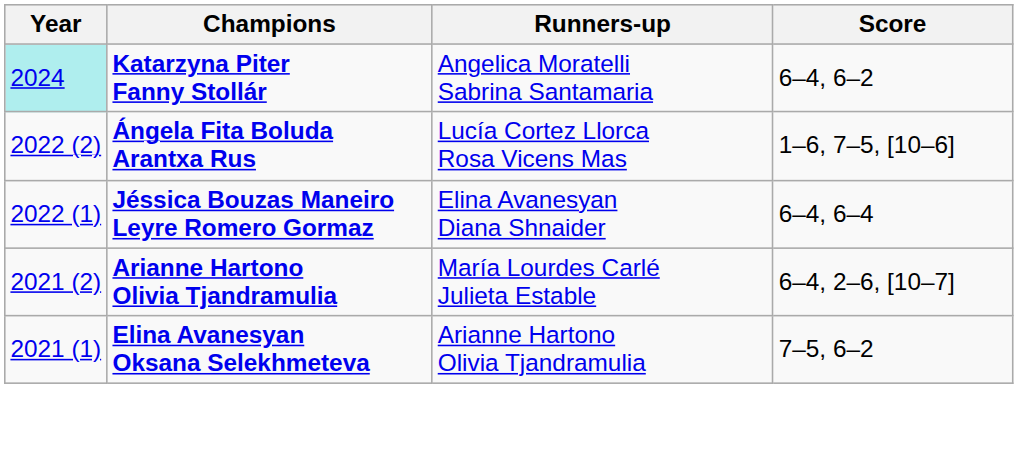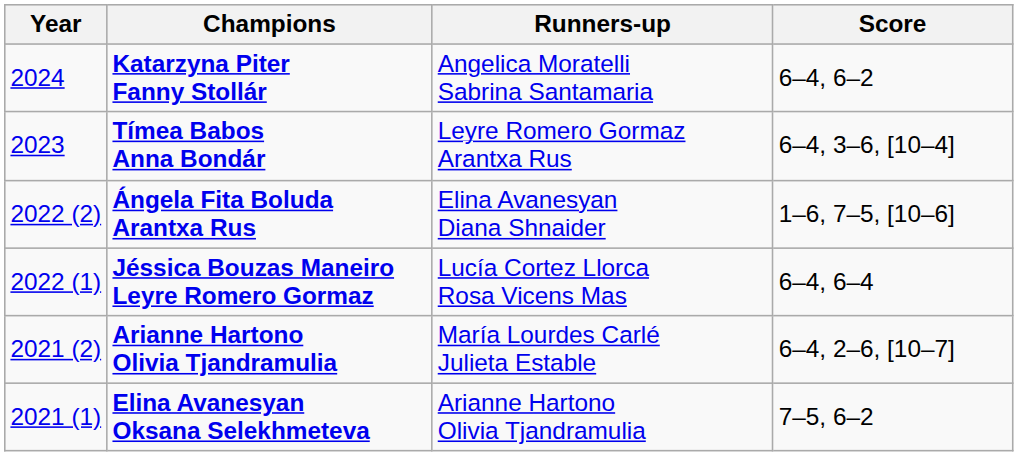Katarzyna Piter Fanny Stollár | Year: paleturquoise background -> no background
+ row: 2023 | Tímea Babos Anna Bondár | Leyre Romero Gormaz Arantxa Rus | 6–4, 3–6, [10–4]
Ángela Fita Boluda Arantxa Rus | Runners-up: Lucía Cortez Llorca Rosa Vicens Mas -> Elina Avanesyan Diana Shnaider
Jéssica Bouzas Maneiro Leyre Romero Gormaz | Runners-up: Elina Avanesyan Diana Shnaider -> Lucía Cortez Llorca Rosa Vicens Mas
